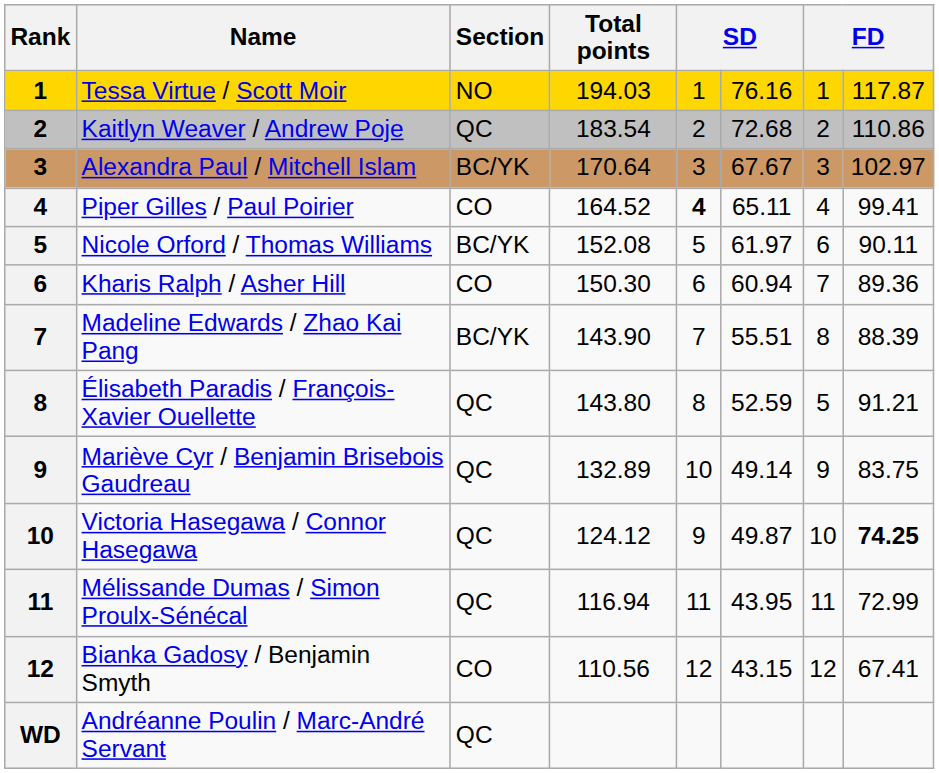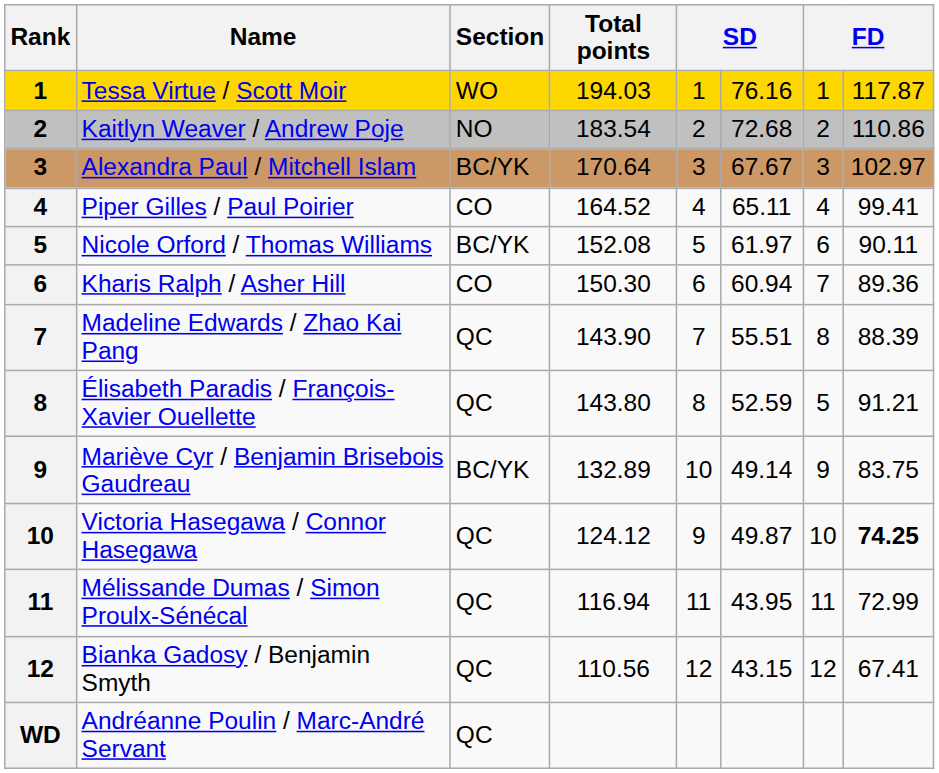Tessa Virtue / Scott Moir | Section: NO -> WO
Kaitlyn Weaver / Andrew Poje | Section: QC -> NO
Piper Gilles / Paul Poirier | column 5: bold -> normal
Madeline Edwards / Zhao Kai Pang | Section: BC/YK -> QC
Mariève Cyr / Benjamin Brisebois Gaudreau | Section: QC -> BC/YK
Bianka Gadosy / Benjamin Smyth | Section: CO -> QC
